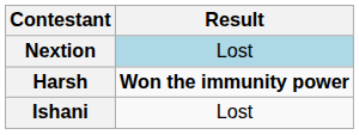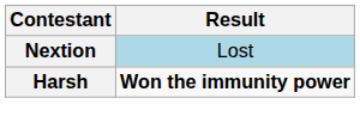- row: Ishani | Lost
